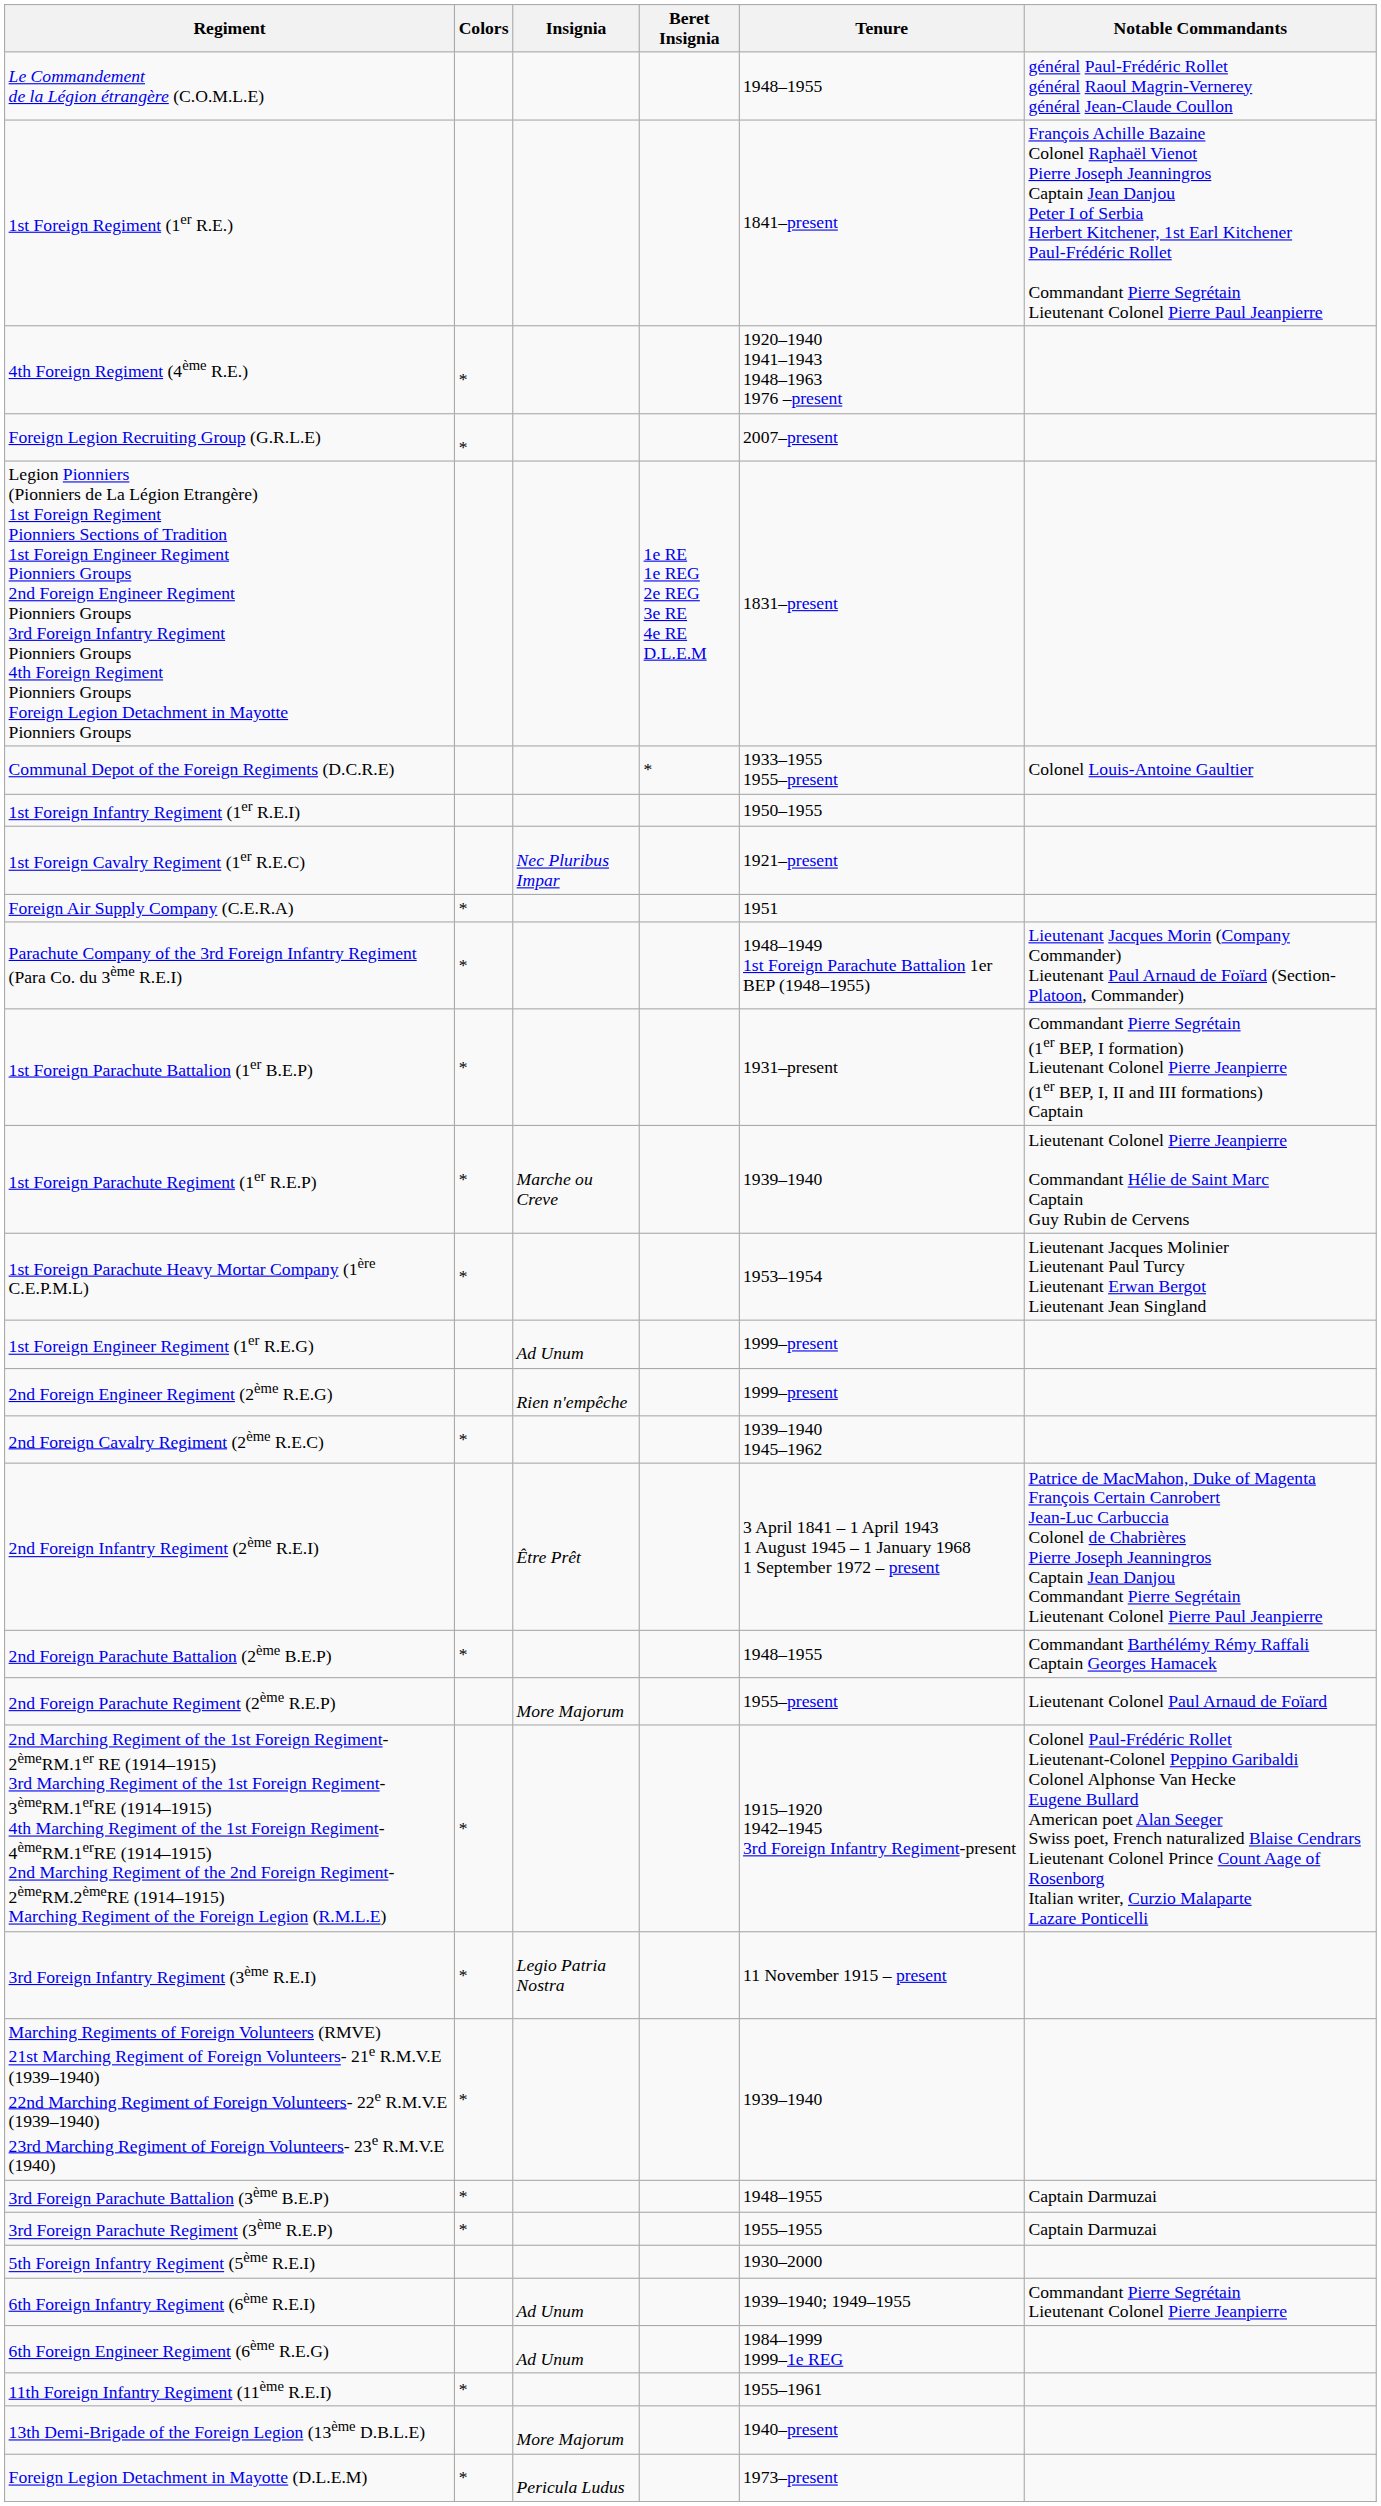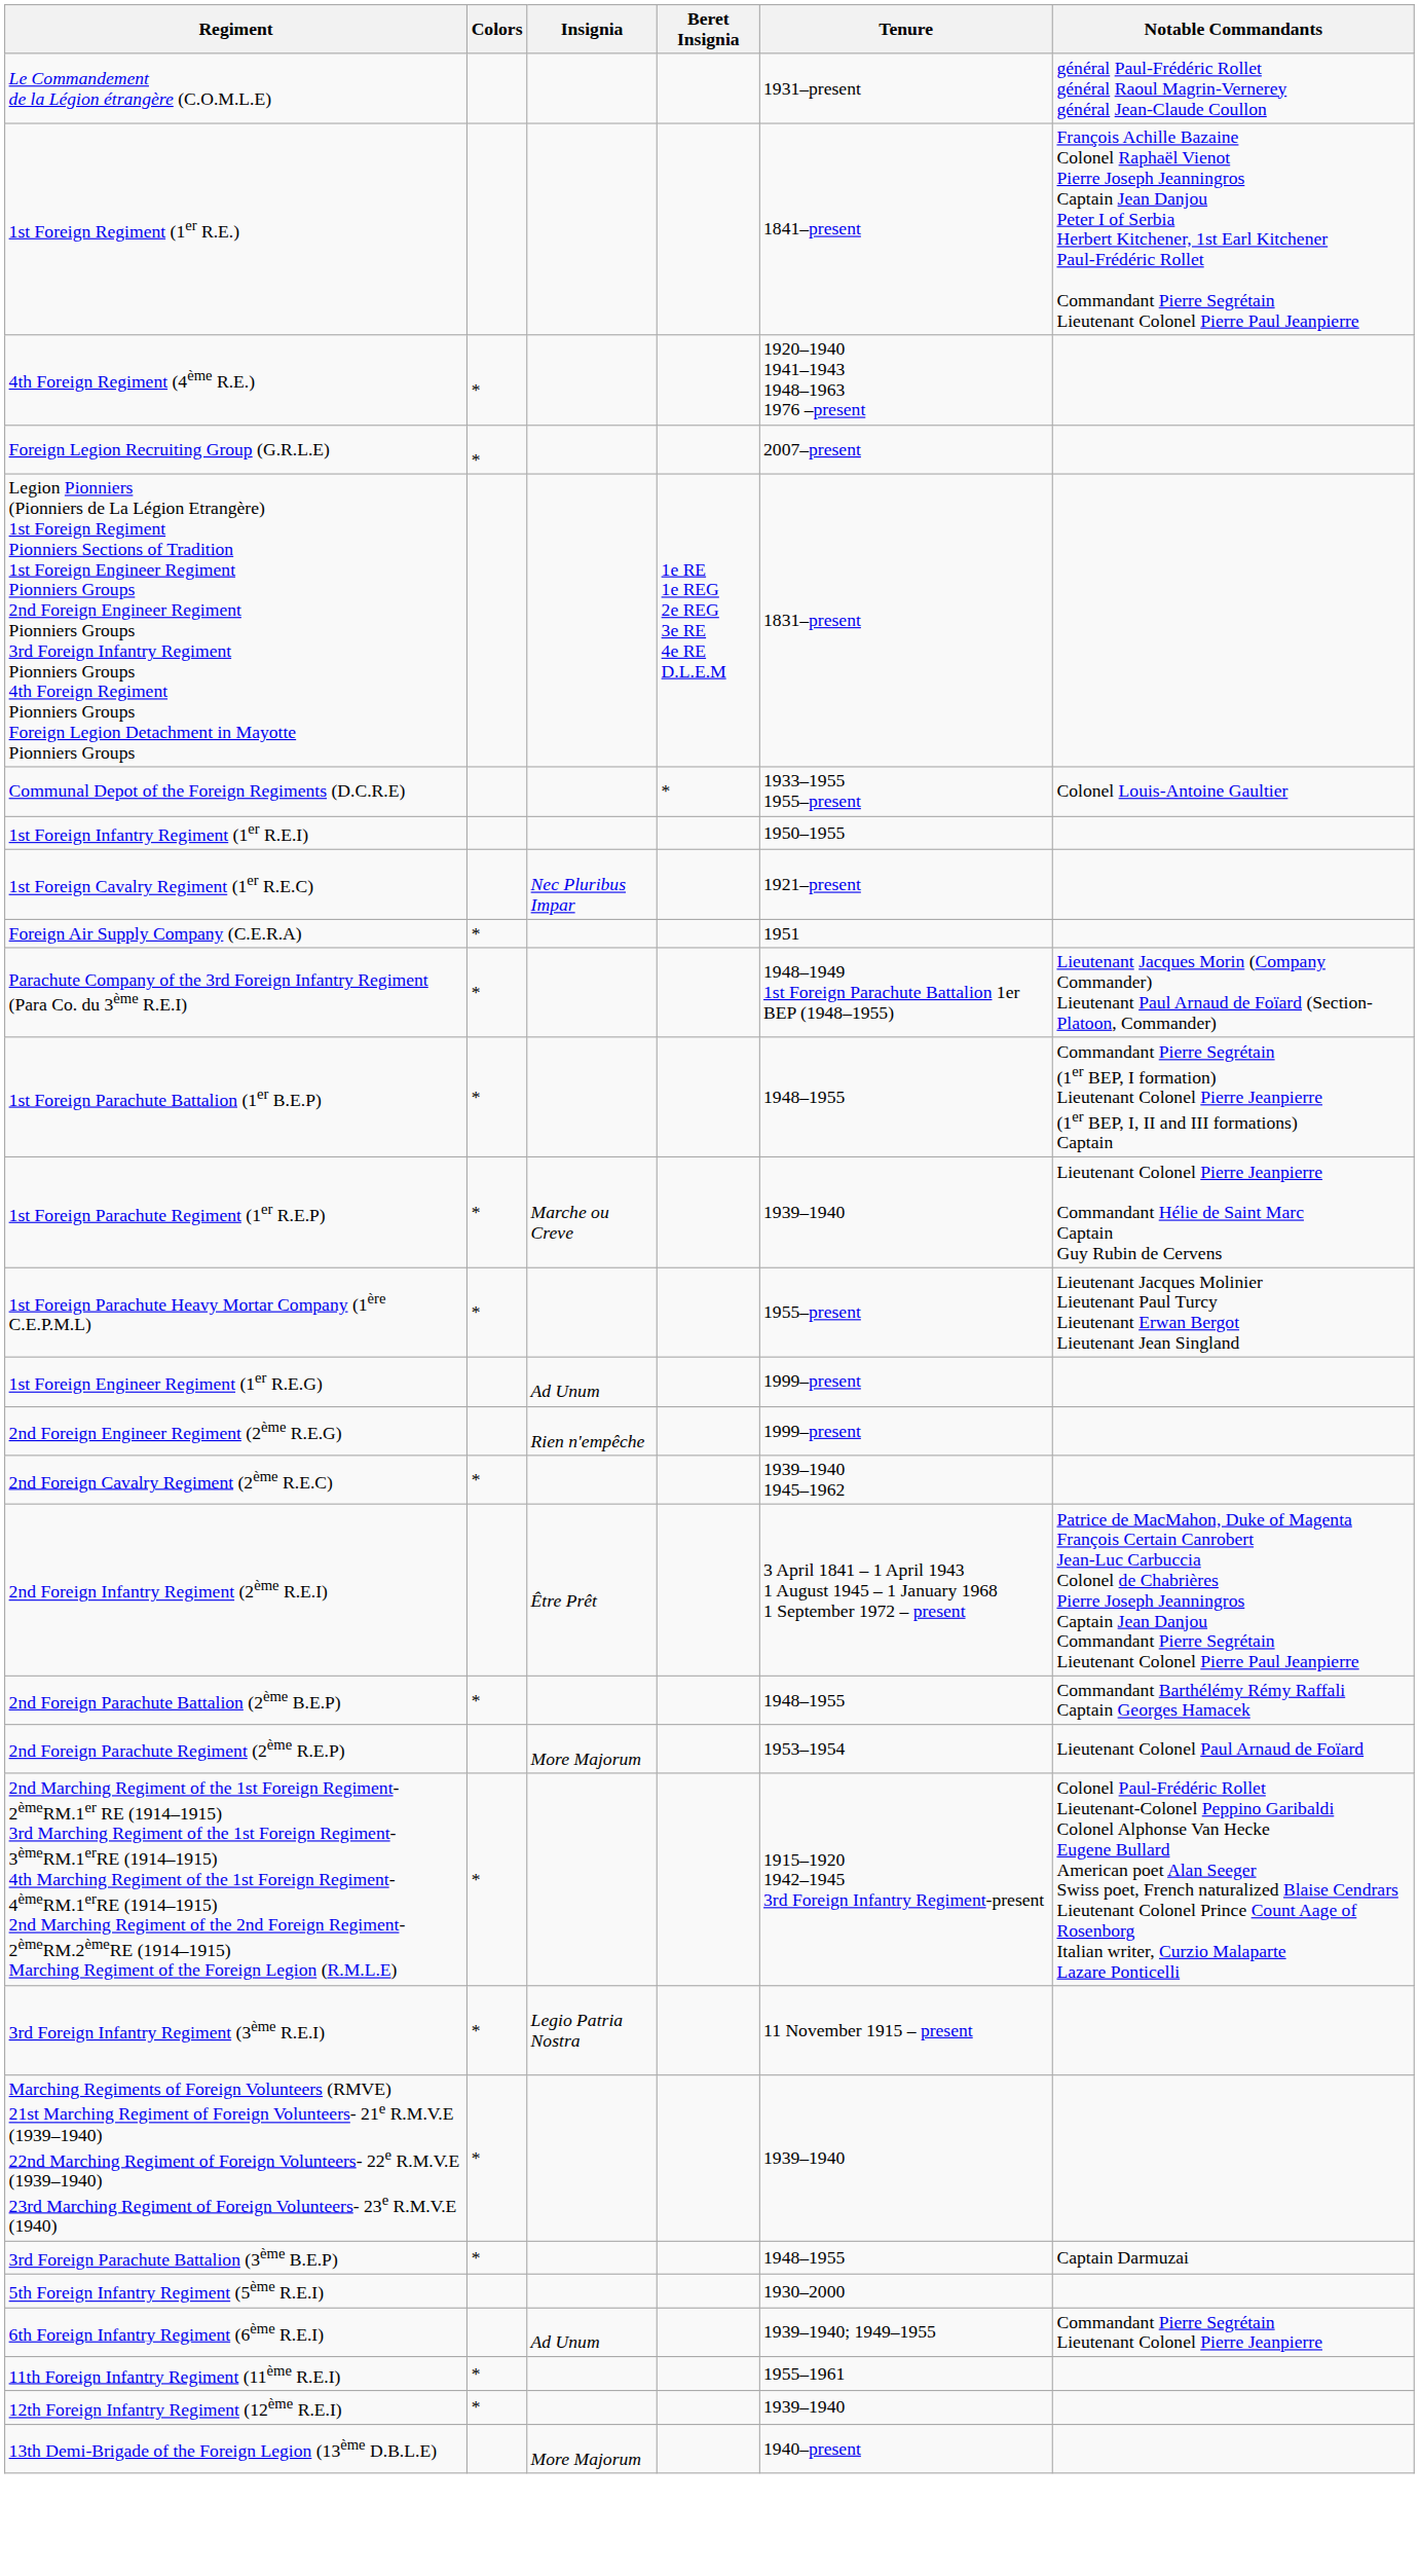Le Commandement de la Légion étrangère (C.O.M.L.E) | Tenure: 1948–1955 -> 1931–present
1st Foreign Parachute Battalion (1er B.E.P) | Tenure: 1931–present -> 1948–1955
1st Foreign Parachute Heavy Mortar Company (1ère C.E.P.M.L) | Tenure: 1953–1954 -> 1955–present
2nd Foreign Parachute Regiment (2ème R.E.P) | Tenure: 1955–present -> 1953–1954
- row: 3rd Foreign Parachute Regiment (3ème R.E.P) | * | 1955–1955 | Captain Darmuzai
- row: 6th Foreign Engineer Regiment (6ème R.E.G) | Ad Unum | 1984–1999 1999–1e REG
+ row: 12th Foreign Infantry Regiment (12ème R.E.I) | * | 1939–1940
- row: Foreign Legion Detachment in Mayotte (D.L.E.M) | * | Pericula Ludus | 1973–present
